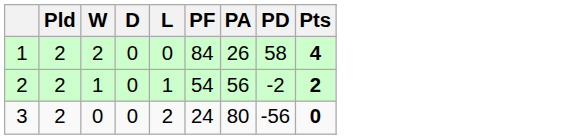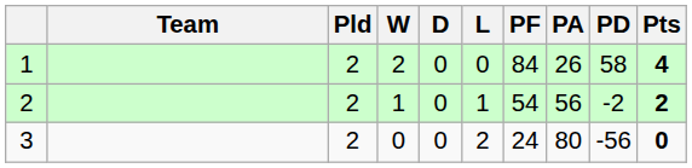+ column: Team
